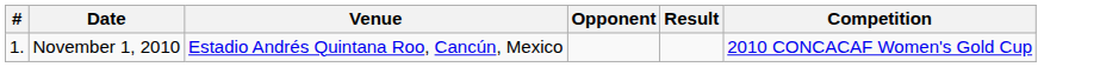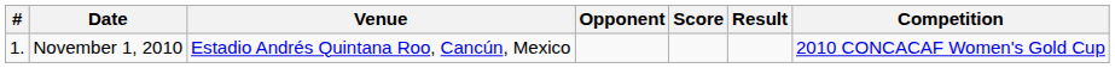+ column: Score
